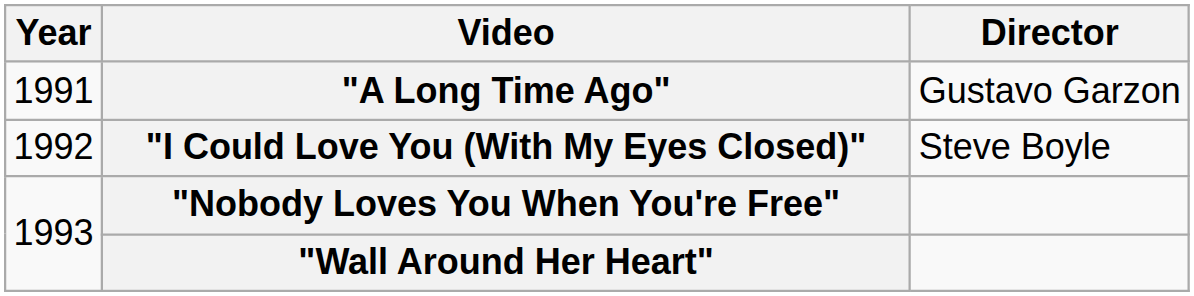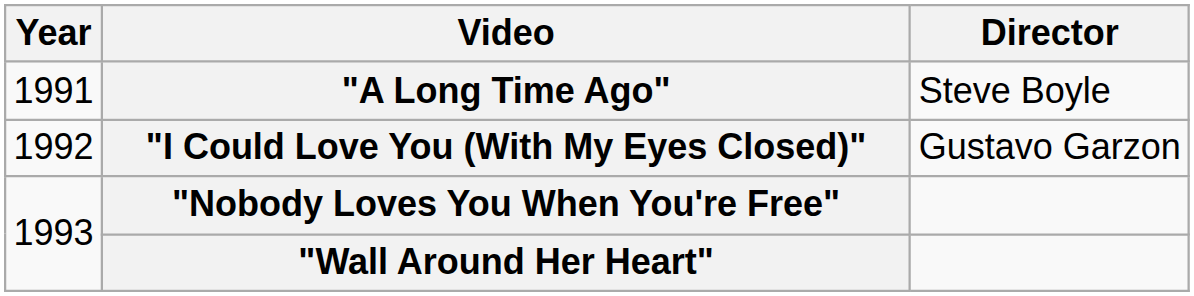"A Long Time Ago" | Director: Gustavo Garzon -> Steve Boyle
"I Could Love You (With My Eyes Closed)" | Director: Steve Boyle -> Gustavo Garzon
